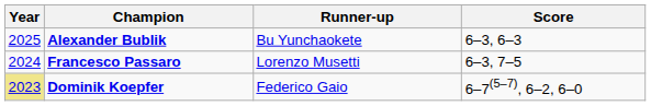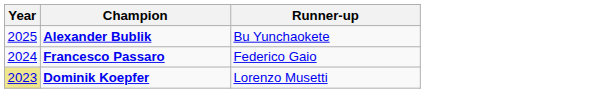- column: Score | 6–3, 6–3 | 6–3, 7–5 | 6–7(5–7), 6–2, 6–0
Francesco Passaro | Runner-up: Lorenzo Musetti -> Federico Gaio
Dominik Koepfer | Runner-up: Federico Gaio -> Lorenzo Musetti
